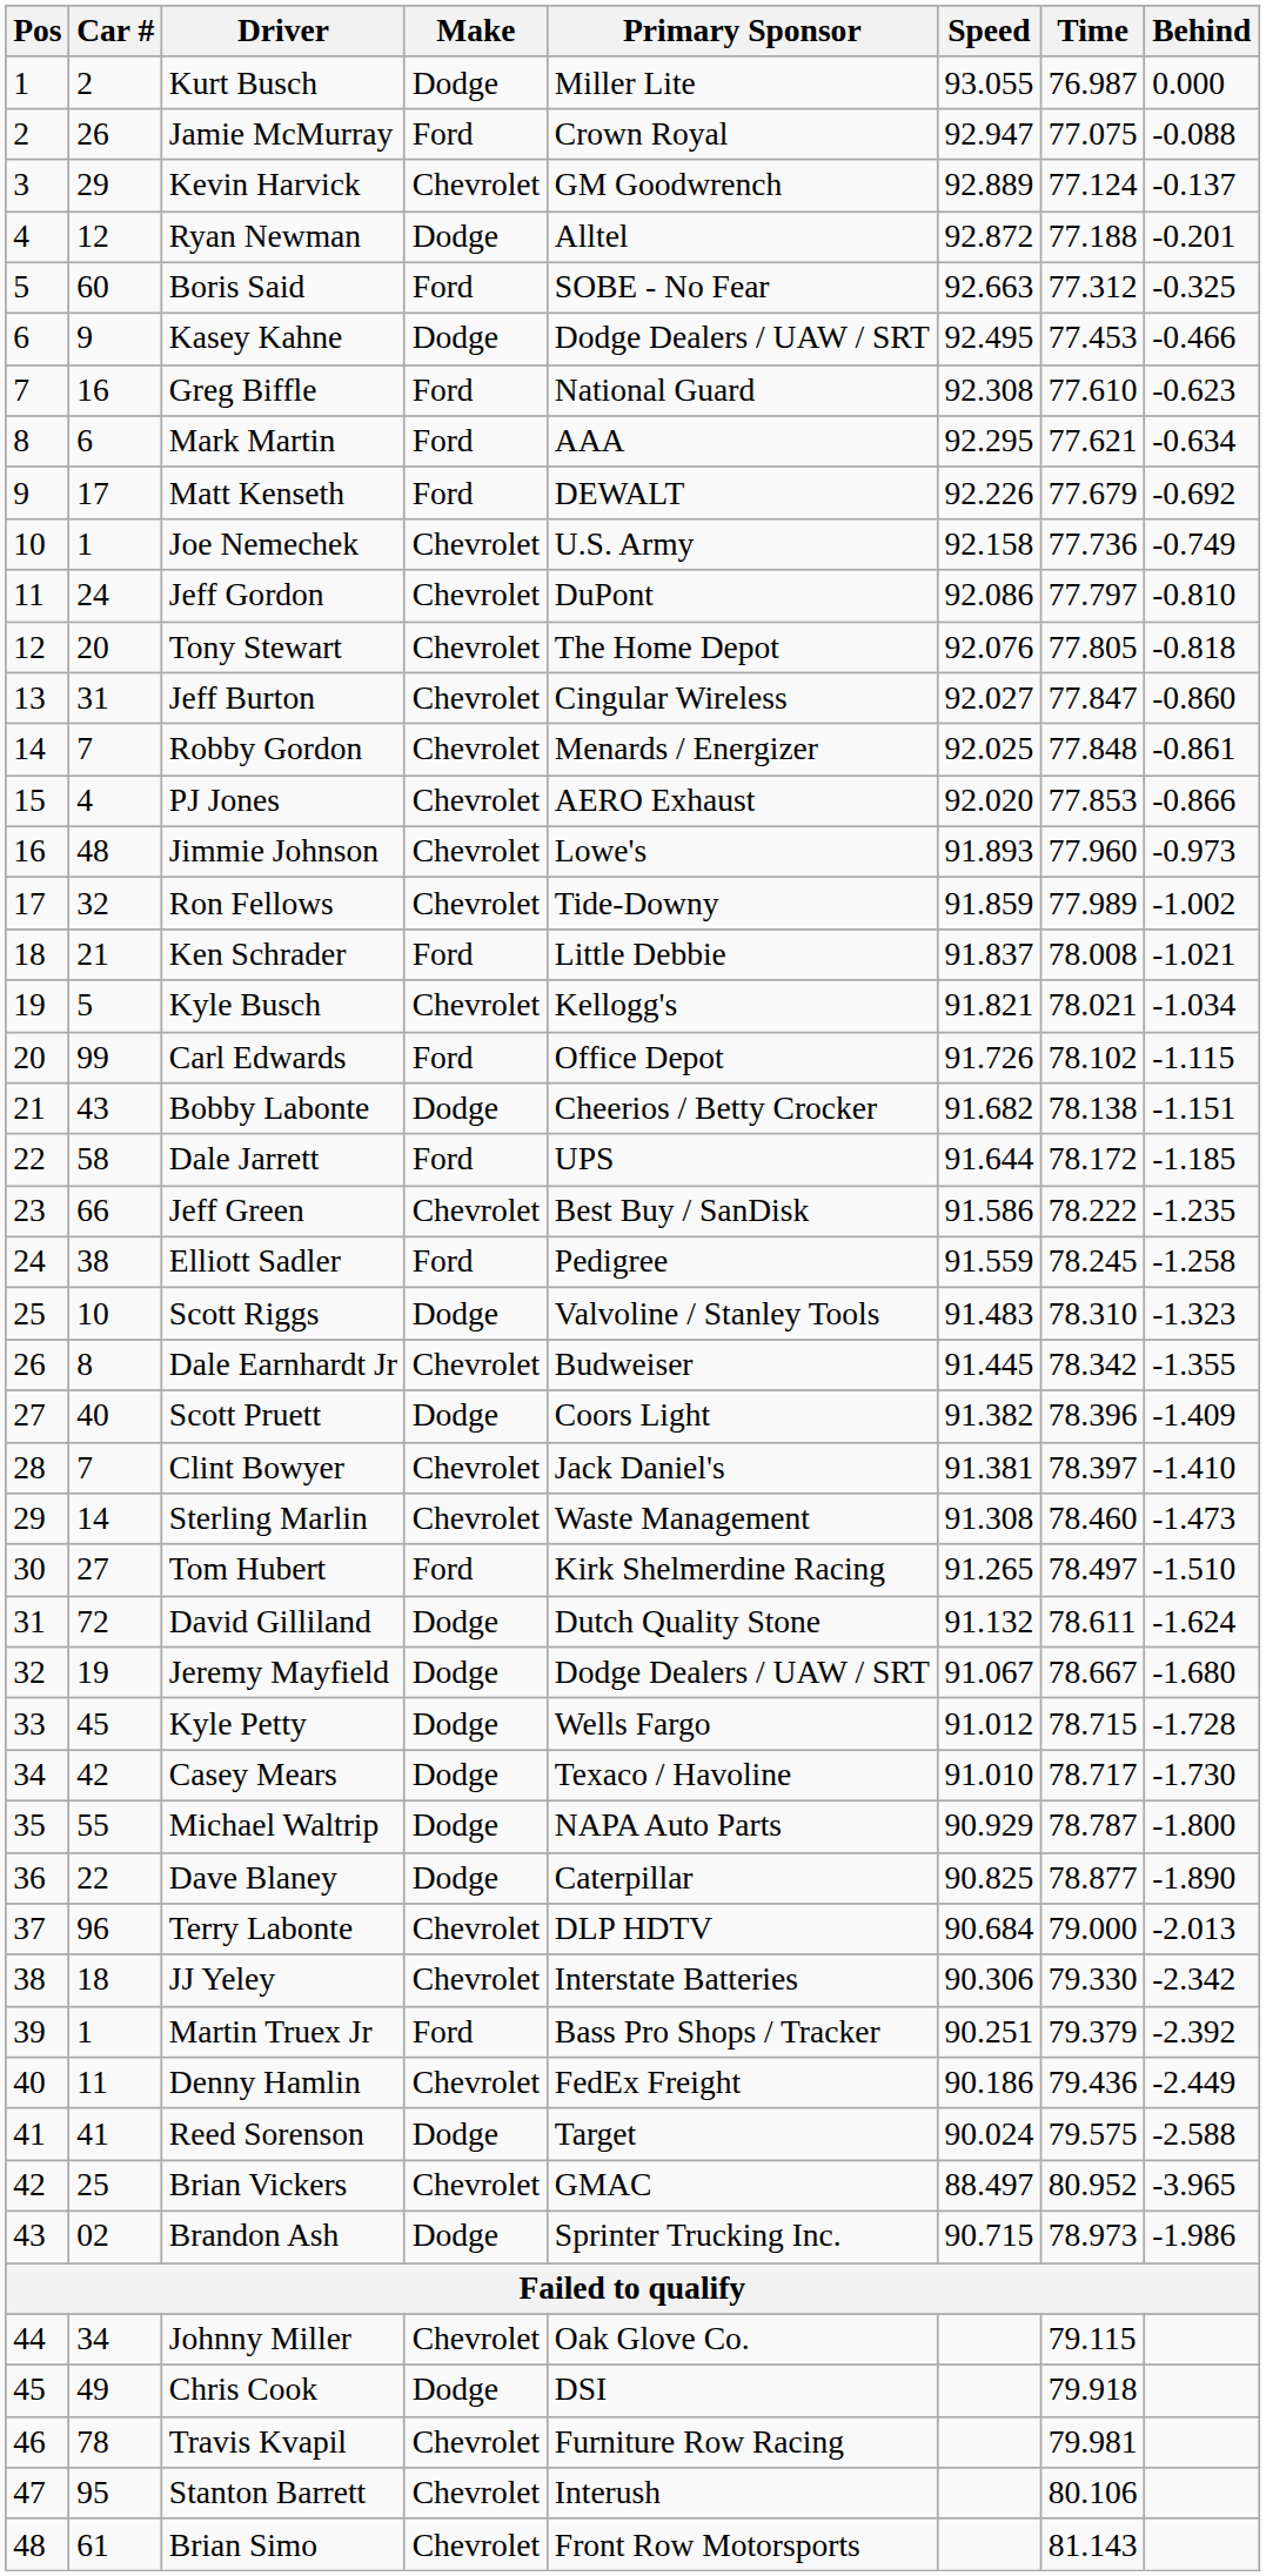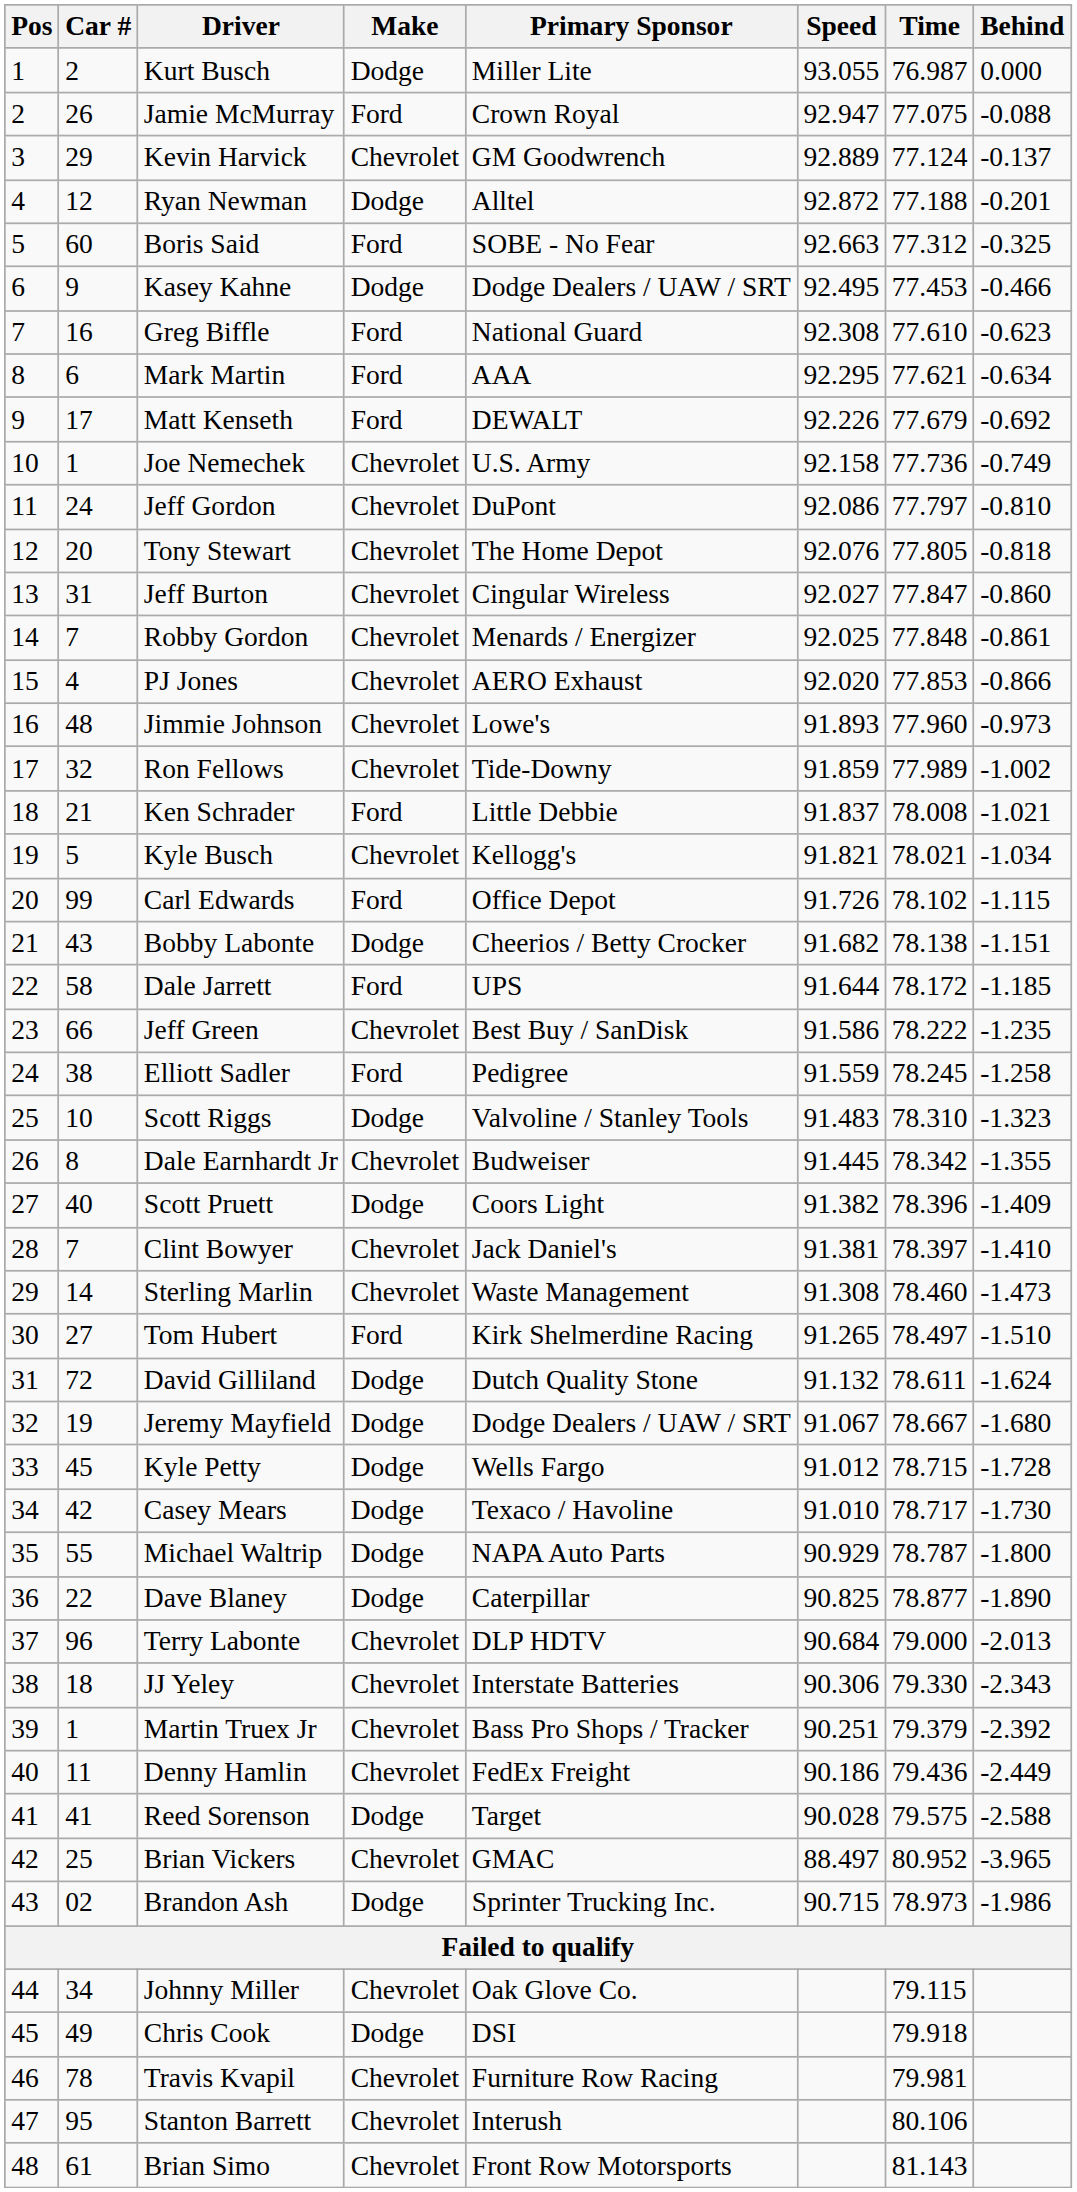JJ Yeley | Behind: -2.342 -> -2.343
Martin Truex Jr | Make: Ford -> Chevrolet
Reed Sorenson | Speed: 90.024 -> 90.028
